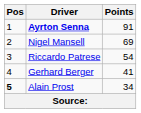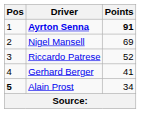Ayrton Senna | Points: normal -> bold
Riccardo Patrese | Points: 54 -> 52
